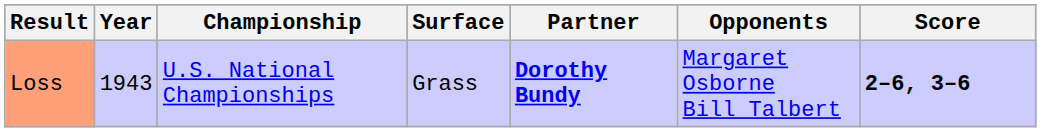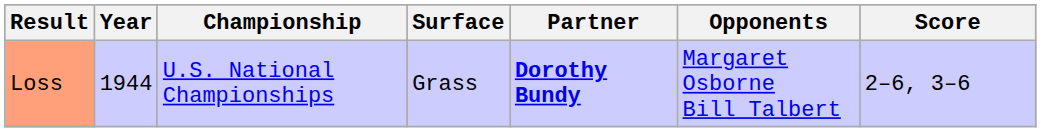Loss | Year: 1943 -> 1944
Loss | Score: bold -> normal
